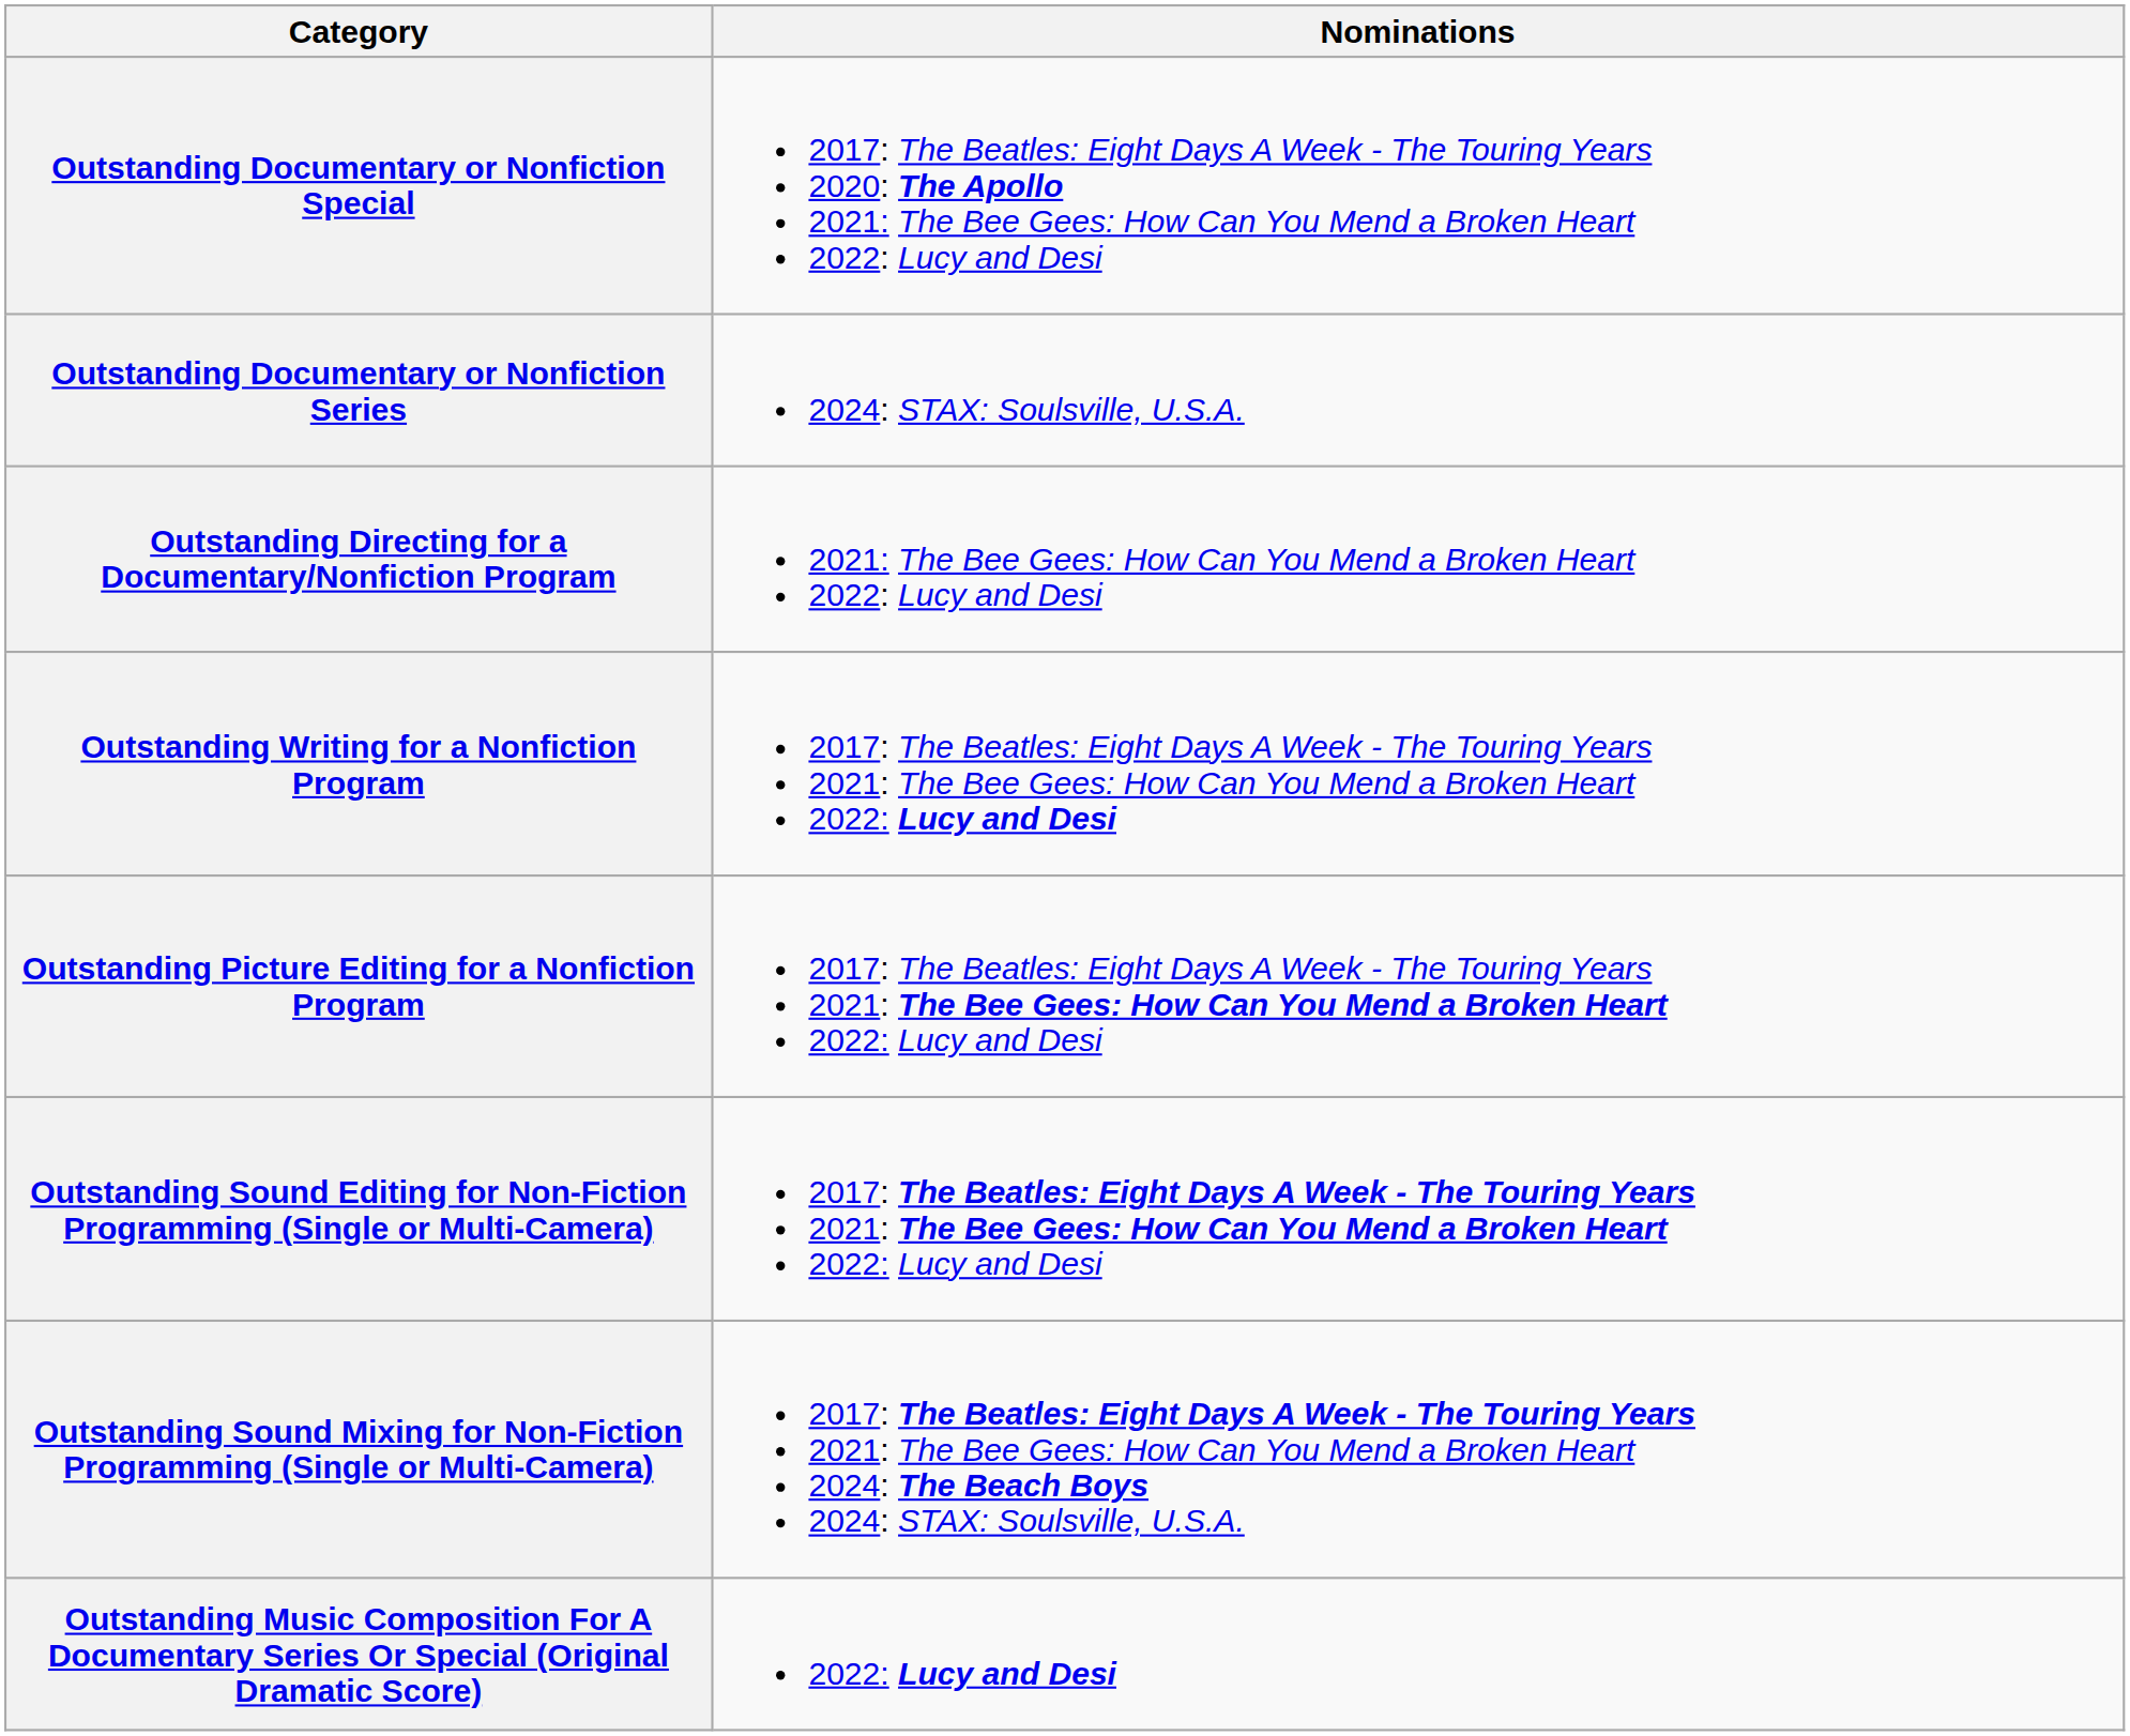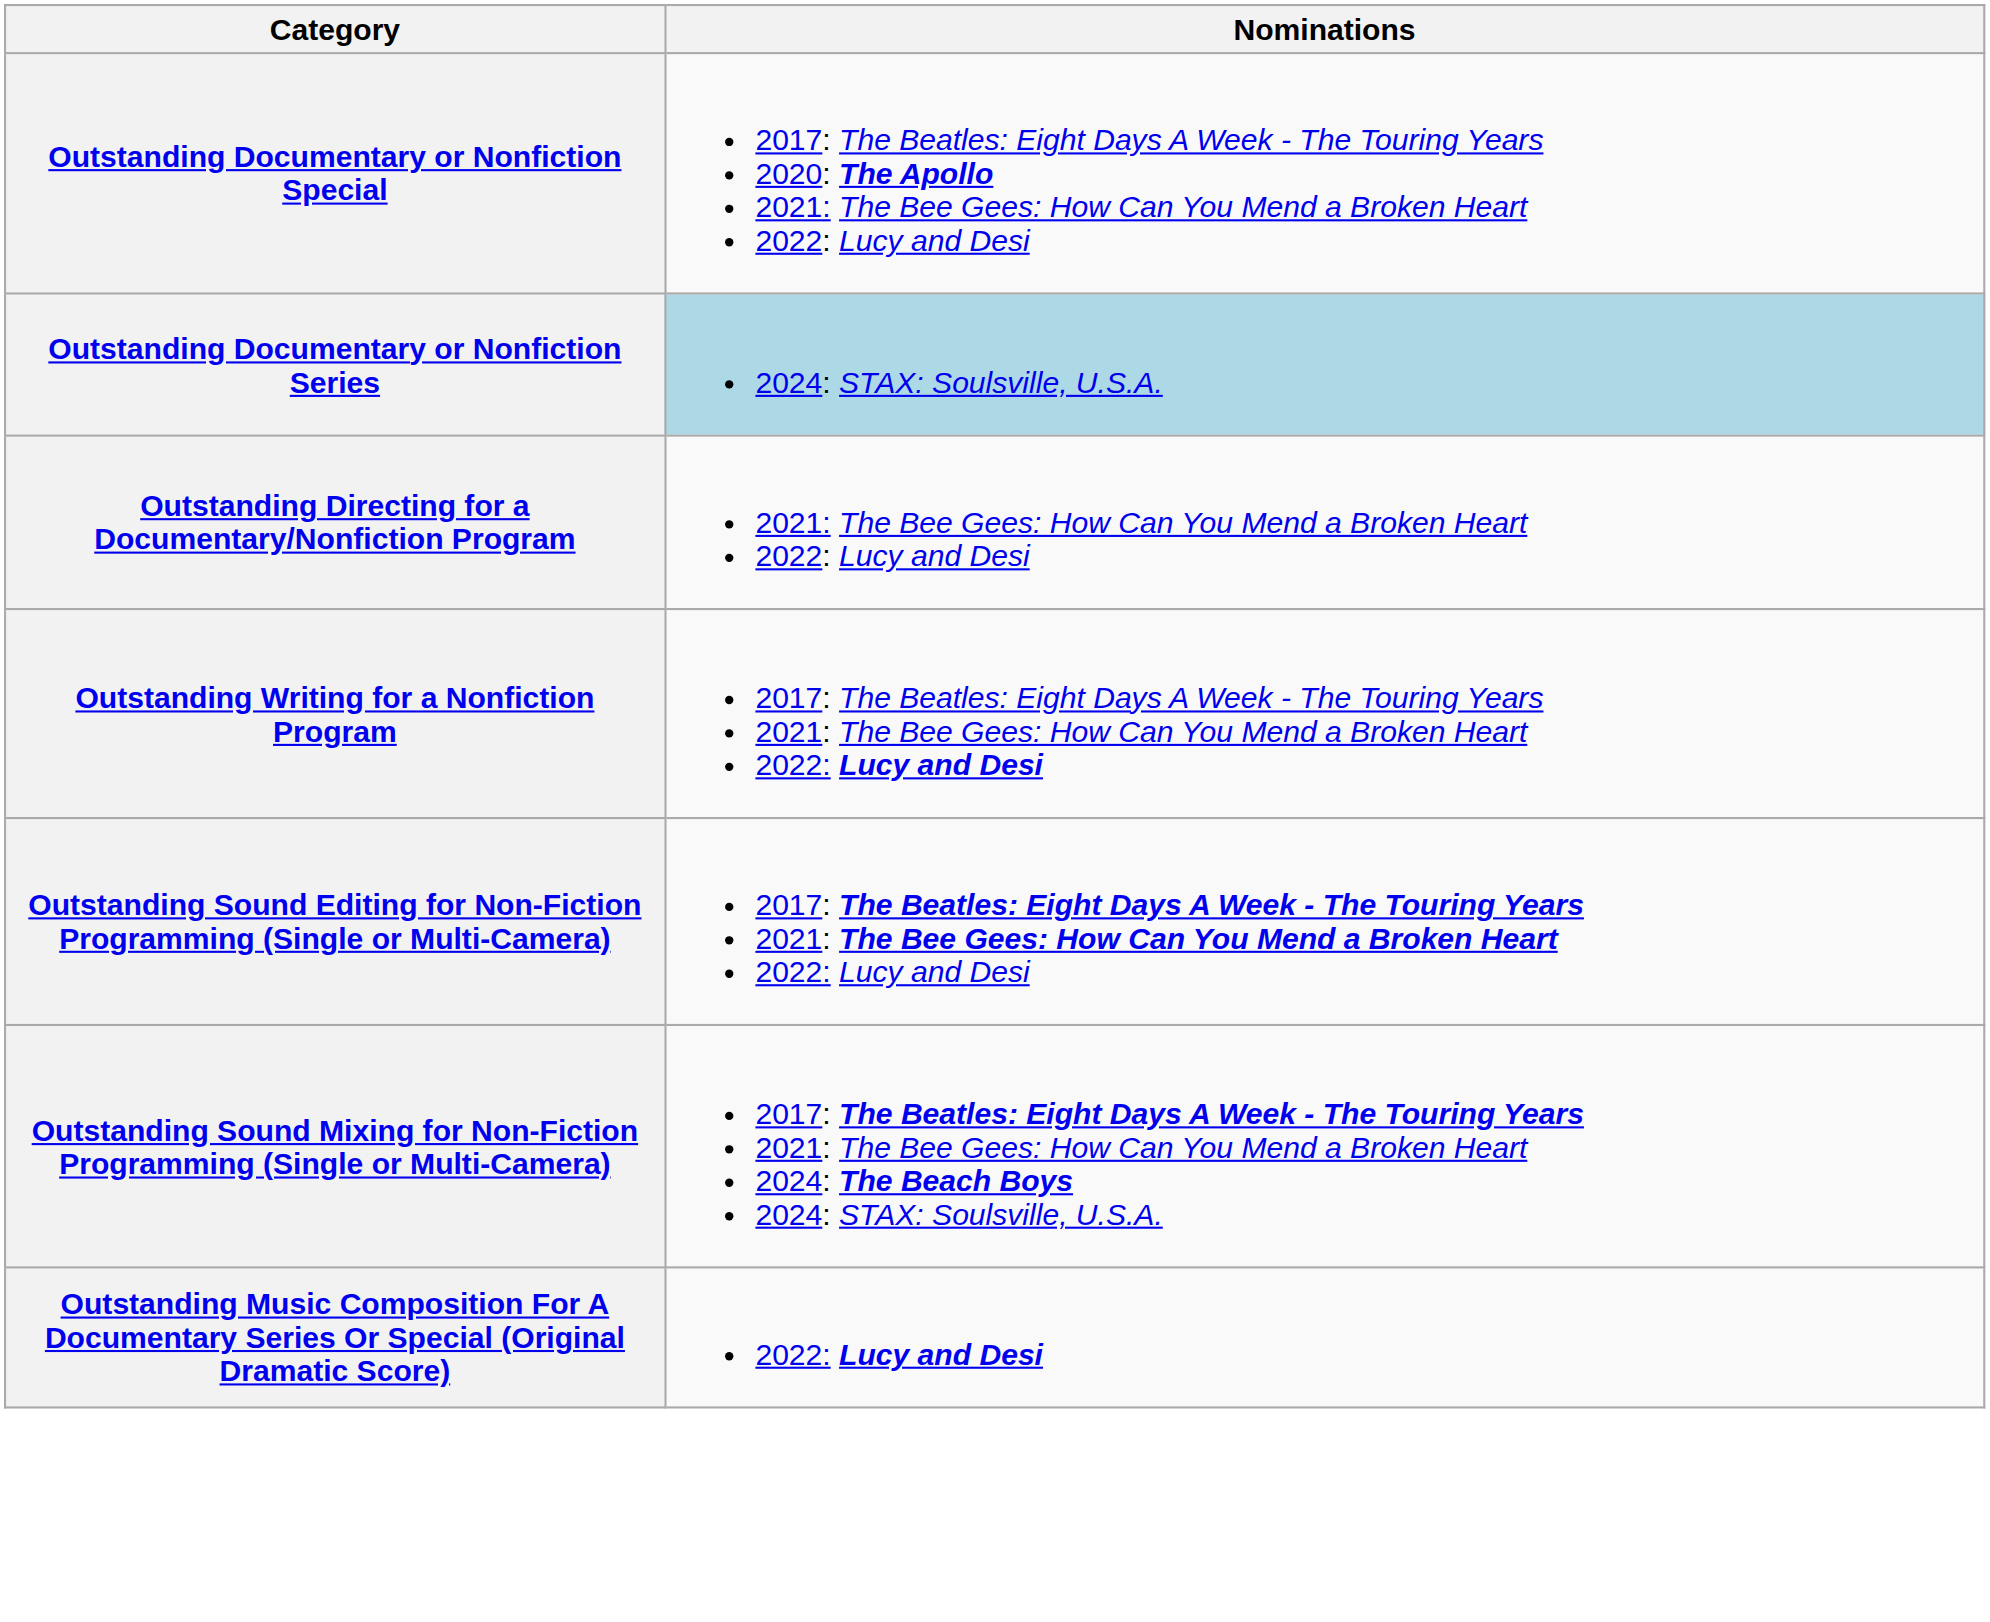Outstanding Documentary or Nonfiction Series | Nominations: no background -> lightblue background
- row: Outstanding Picture Editing for a Nonfiction Program | 2017: The Beatles: Eight Days A Week - The Touring Years 2021: The Bee Gees: How Can You Mend a Broken Heart 2022: Lucy and Desi
